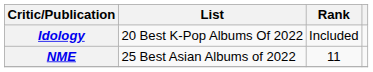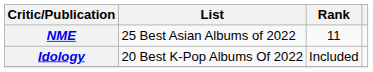rows swapped: NME <-> Idology
